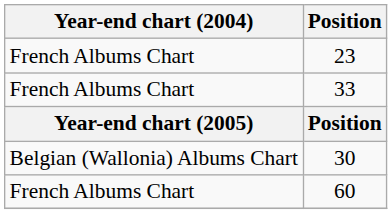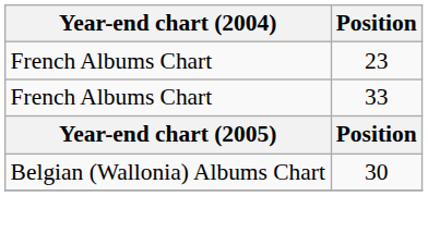- row: French Albums Chart | 60
